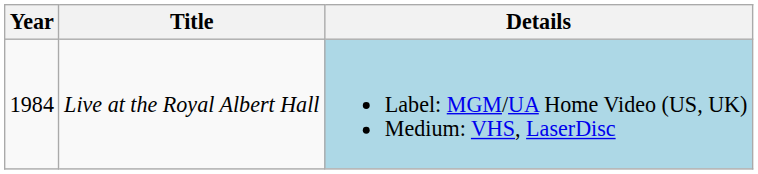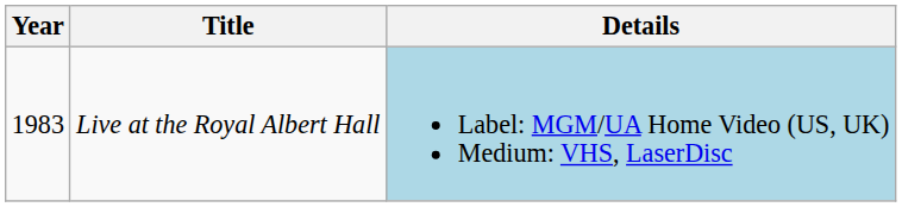Live at the Royal Albert Hall | Year: 1984 -> 1983
